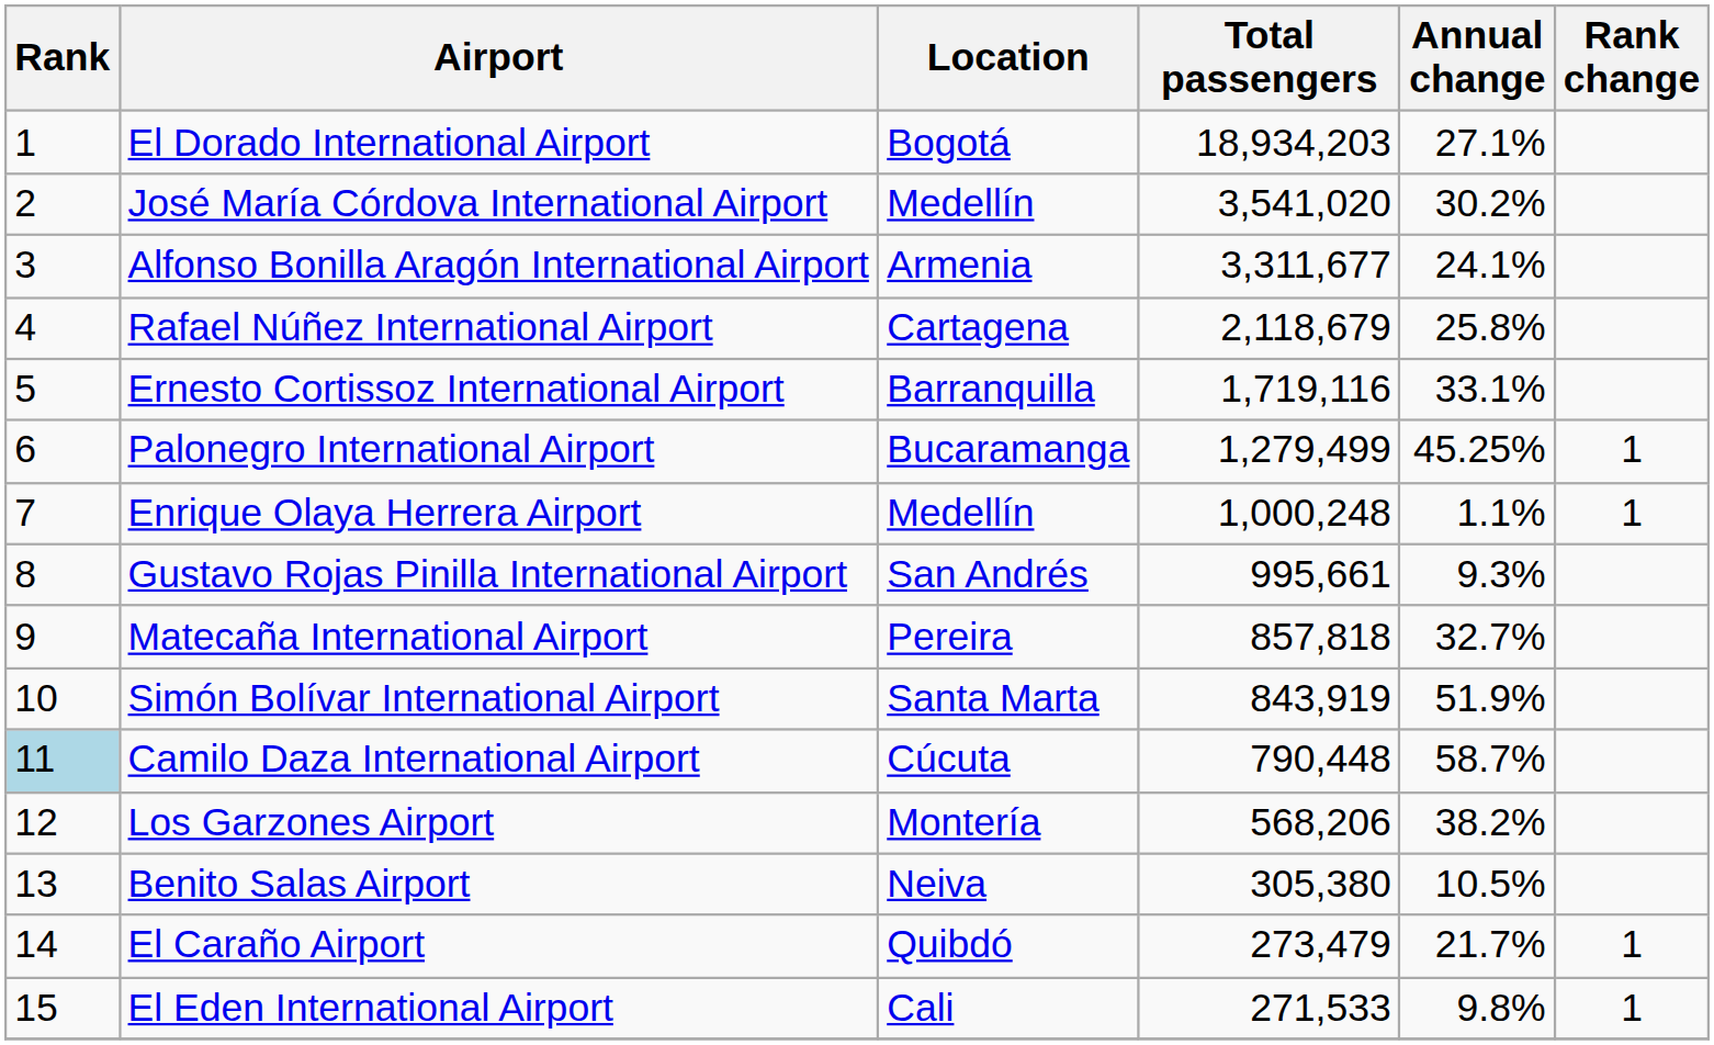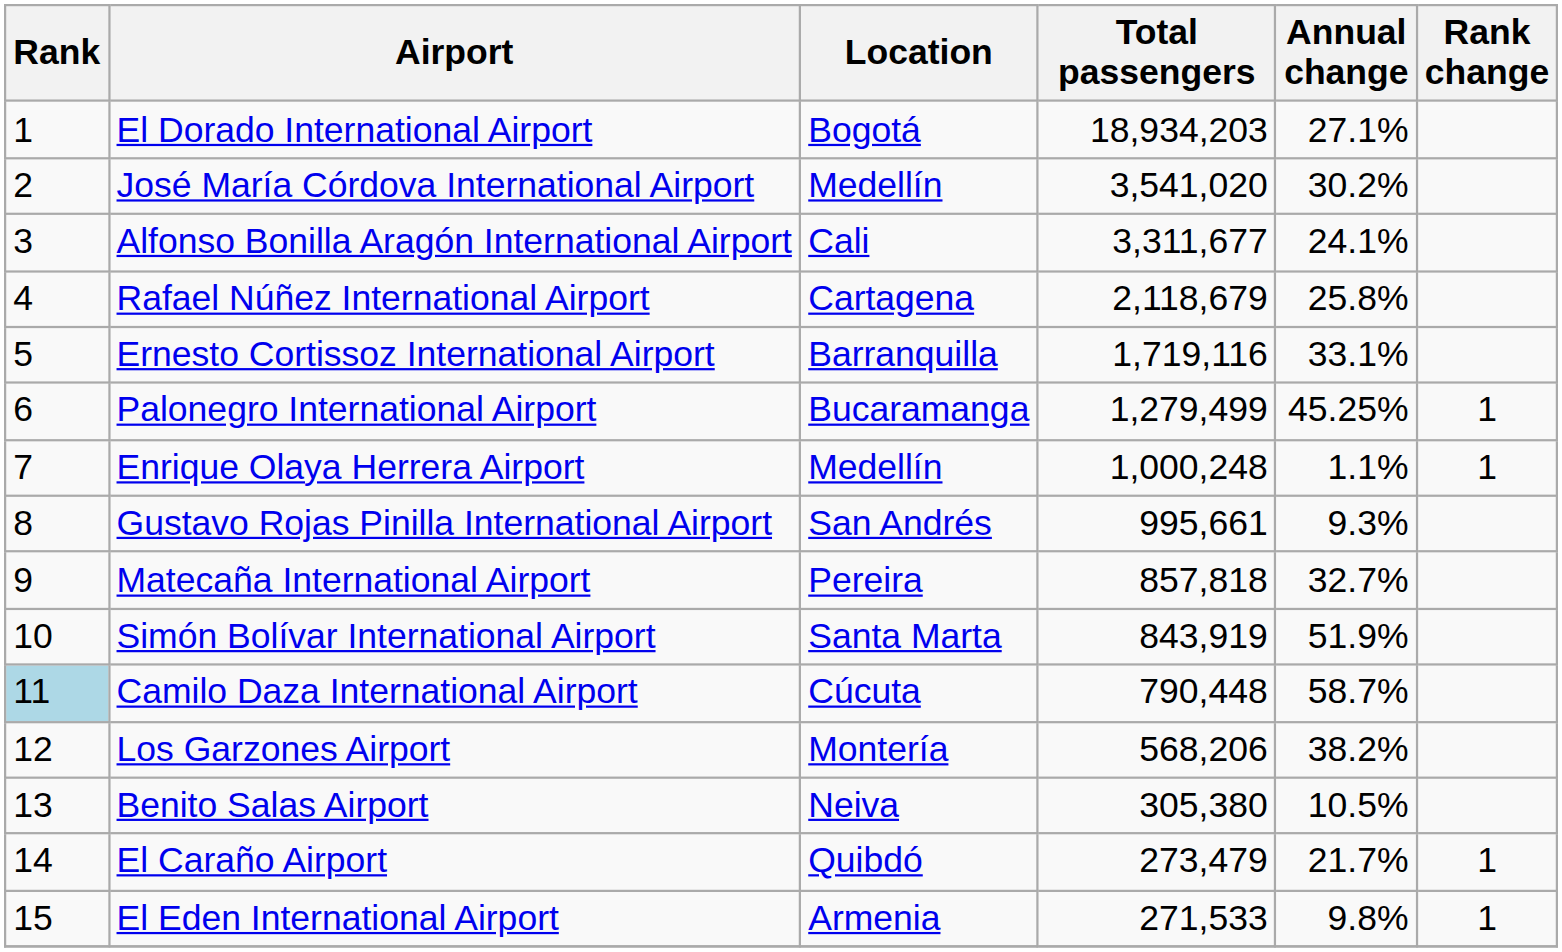Alfonso Bonilla Aragón International Airport | Location: Armenia -> Cali
El Eden International Airport | Location: Cali -> Armenia
